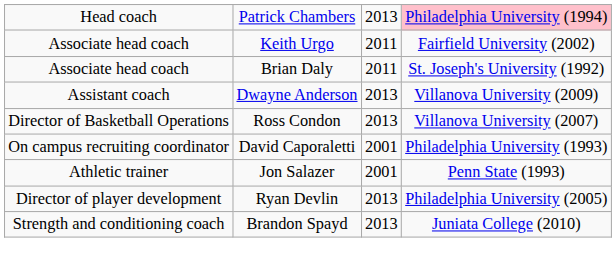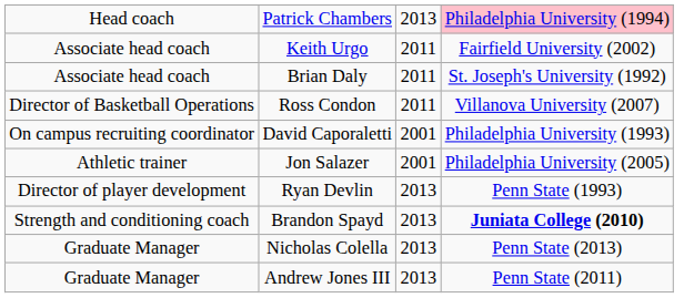- row: Assistant coach | Dwayne Anderson | 2013 | Villanova University (2009)
Ross Condon | column 3: 2013 -> 2011
Jon Salazer | column 4: Penn State (1993) -> Philadelphia University (2005)
Ryan Devlin | column 4: Philadelphia University (2005) -> Penn State (1993)
Brandon Spayd | column 4: normal -> bold
+ row: Graduate Manager | Nicholas Colella | 2013 | Penn State (2013)
+ row: Graduate Manager | Andrew Jones III | 2013 | Penn State (2011)
